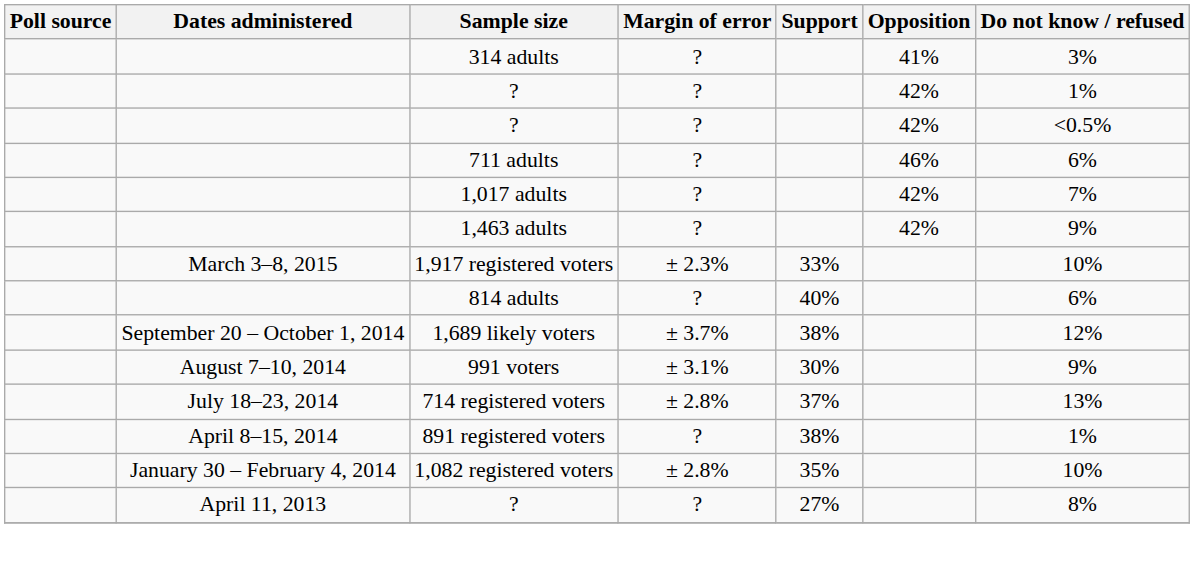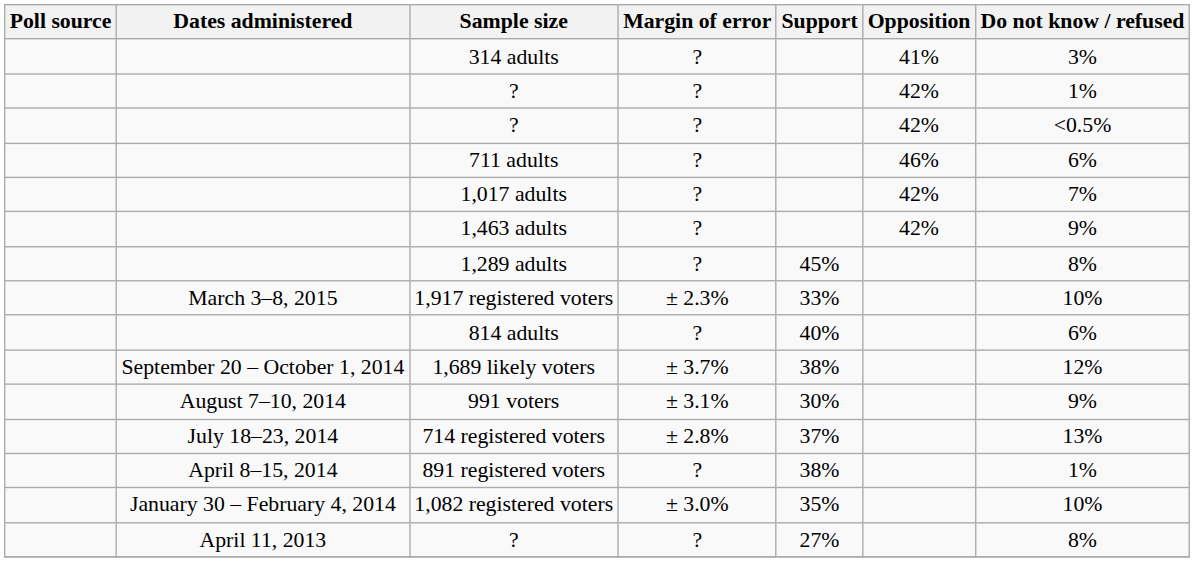+ row: 1,289 adults | ? | 45% | 8%
1,082 registered voters | Margin of error: ± 2.8% -> ± 3.0%
